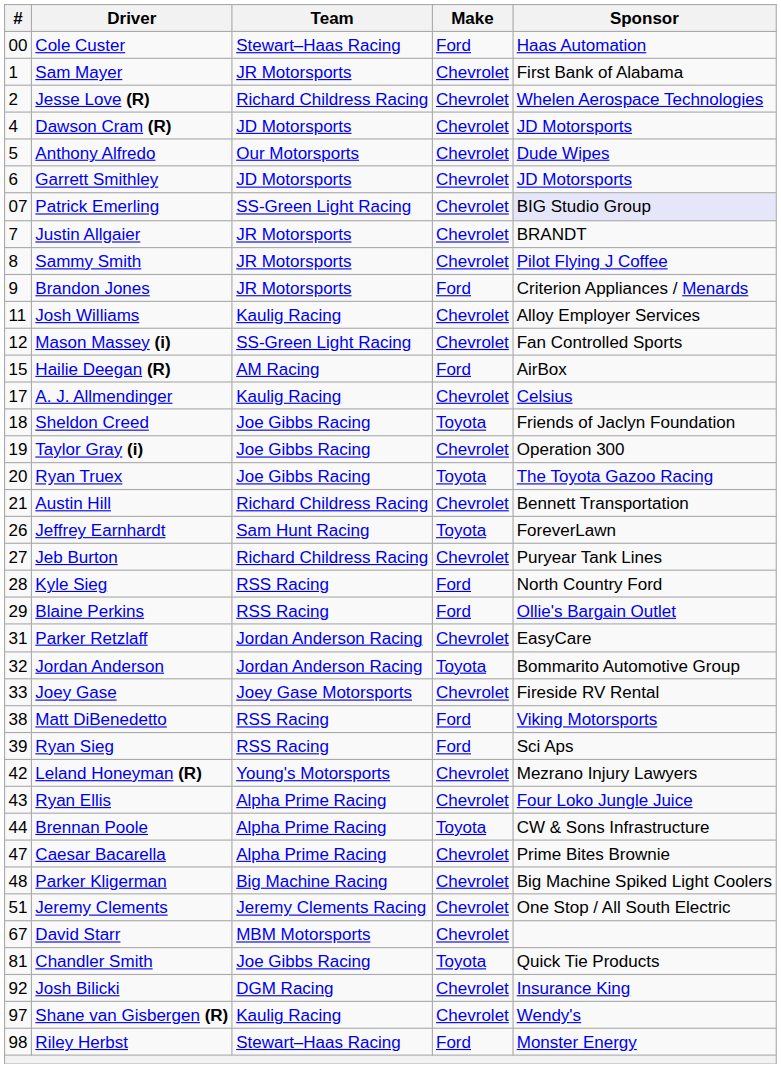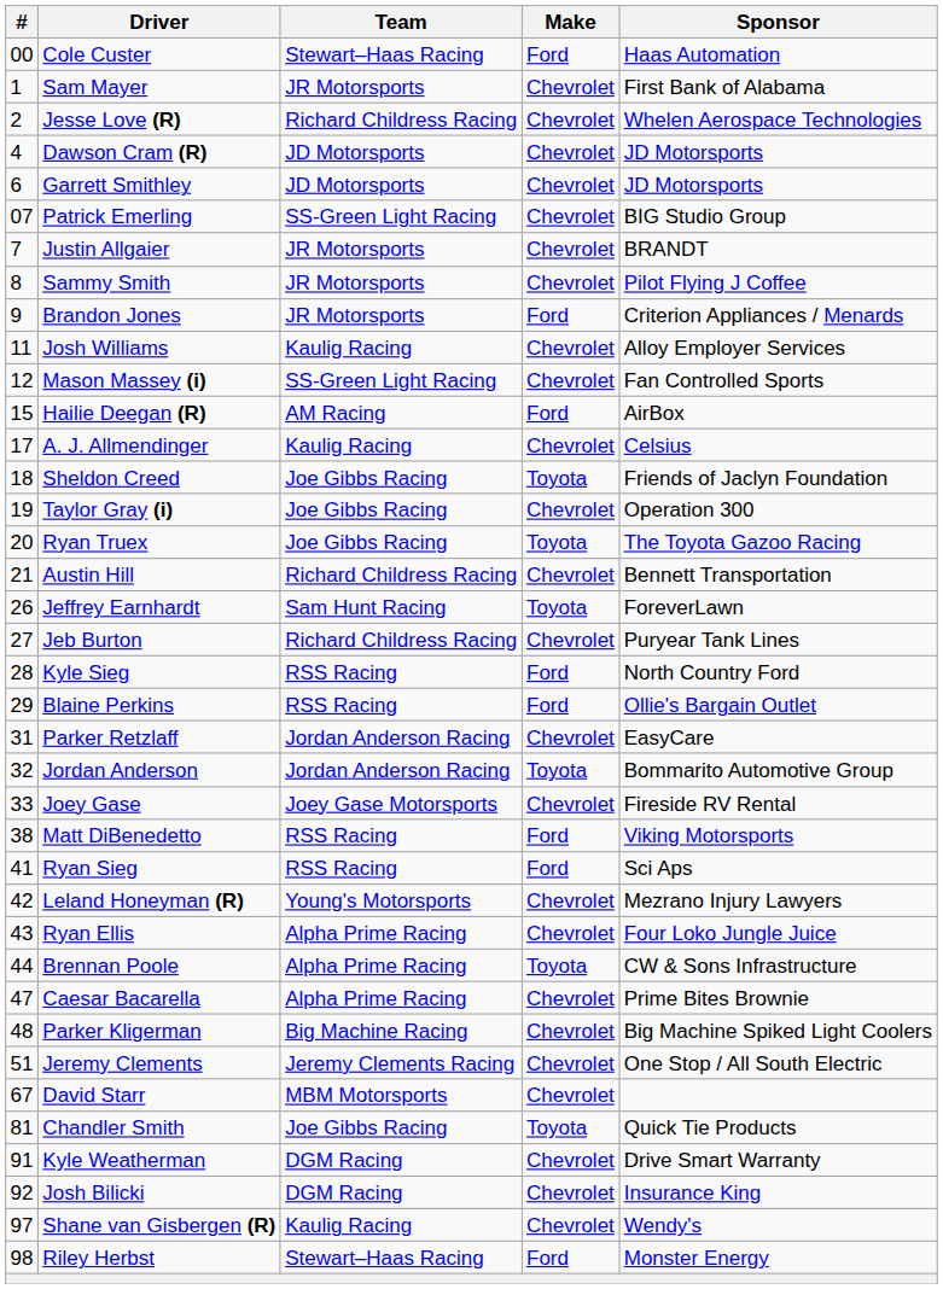- row: 5 | Anthony Alfredo | Our Motorsports | Chevrolet | Dude Wipes
Patrick Emerling | Sponsor: lavender background -> no background
Ryan Sieg | #: 39 -> 41
+ row: 91 | Kyle Weatherman | DGM Racing | Chevrolet | Drive Smart Warranty
